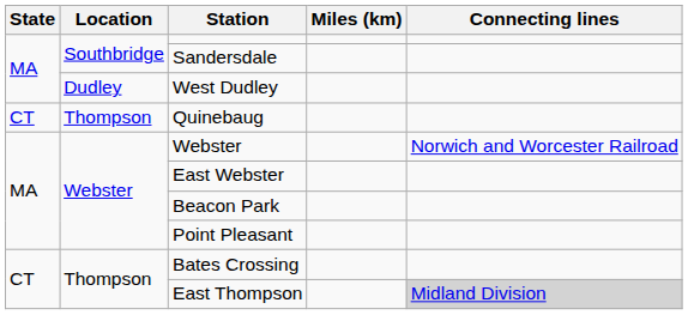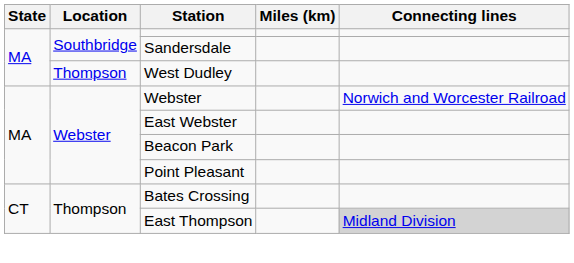West Dudley | Location: Dudley -> Thompson
- row: CT | Thompson | Quinebaug
